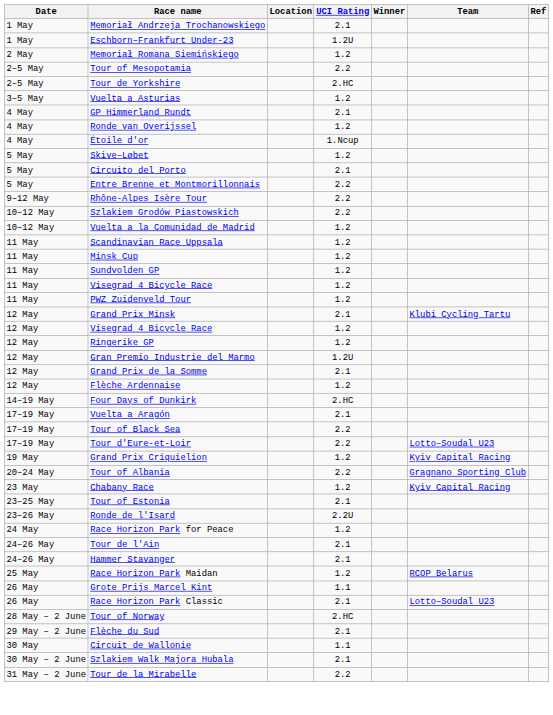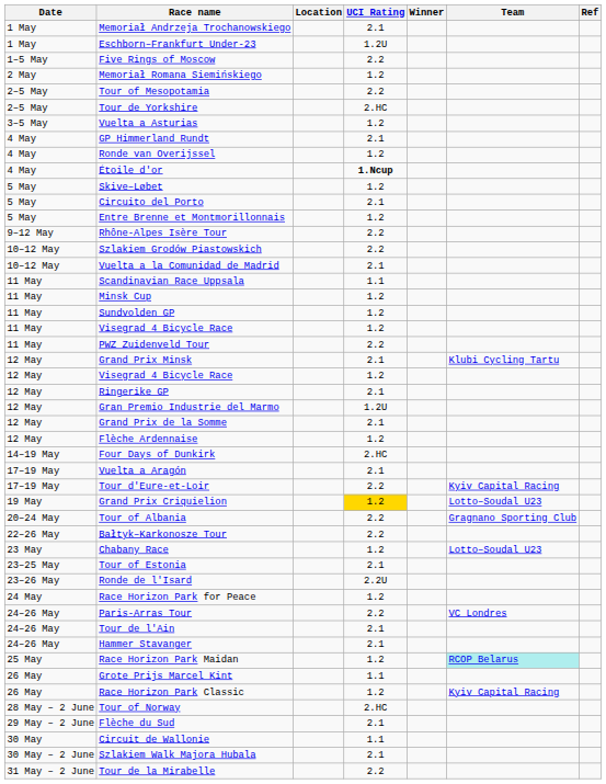+ row: 1–5 May | Five Rings of Moscow | 2.2
Étoile d'or | UCI Rating: normal -> bold
Entre Brenne et Montmorillonnais | UCI Rating: 2.2 -> 1.2
Vuelta a la Comunidad de Madrid | UCI Rating: 1.2 -> 2.1
Scandinavian Race Uppsala | UCI Rating: 1.2 -> 1.1
PWZ Zuidenveld Tour | UCI Rating: 1.2 -> 2.2
Ringerike GP | UCI Rating: 1.2 -> 2.1
- row: 17–19 May | Tour of Black Sea | 2.2
Tour d'Eure-et-Loir | Team: Lotto–Soudal U23 -> Kyiv Capital Racing
Grand Prix Criquielion | UCI Rating: no background -> gold background
Grand Prix Criquielion | Team: Kyiv Capital Racing -> Lotto–Soudal U23
+ row: 22–26 May | Bałtyk–Karkonosze Tour | 2.2
Chabany Race | Team: Kyiv Capital Racing -> Lotto–Soudal U23
+ row: 24–26 May | Paris-Arras Tour | 2.2 | VC Londres
Race Horizon Park Maidan | Team: no background -> paleturquoise background
Race Horizon Park Classic | UCI Rating: 2.1 -> 1.2
Race Horizon Park Classic | Team: Lotto–Soudal U23 -> Kyiv Capital Racing
